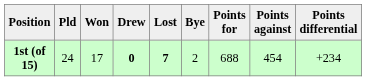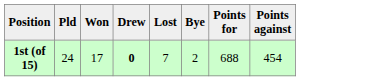- column: Points differential | +234
1st (of 15) | Lost: bold -> normal
